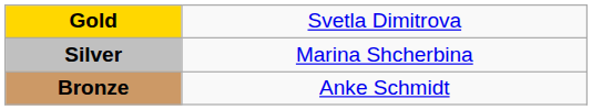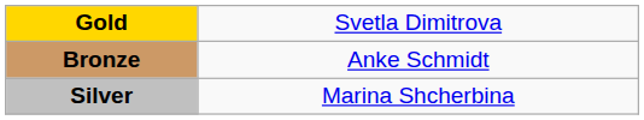rows swapped: Silver <-> Bronze
